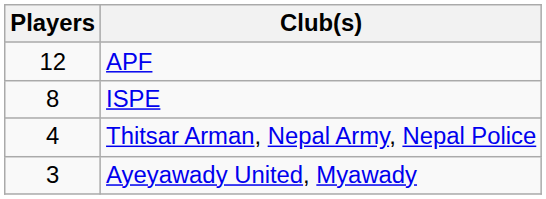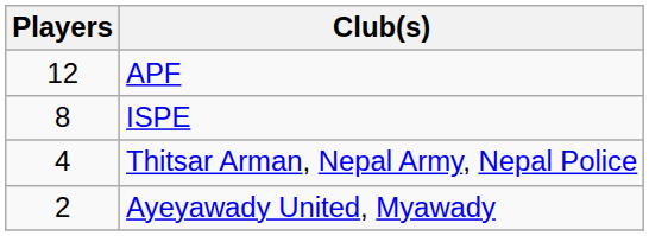Ayeyawady United, Myawady | Players: 3 -> 2
